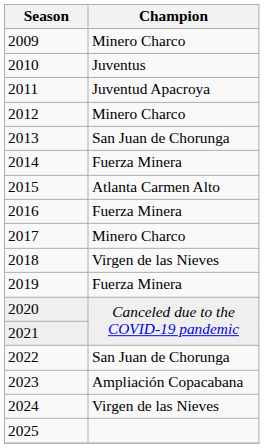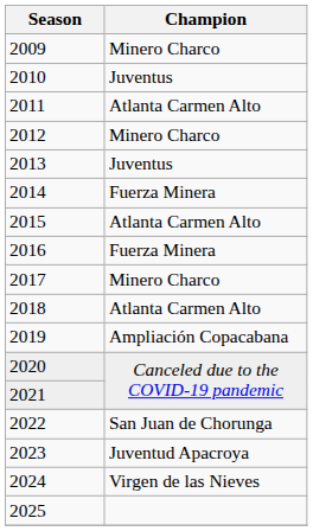2011 | Champion: Juventud Apacroya -> Atlanta Carmen Alto
2013 | Champion: San Juan de Chorunga -> Juventus
2018 | Champion: Virgen de las Nieves -> Atlanta Carmen Alto
2019 | Champion: Fuerza Minera -> Ampliación Copacabana
2023 | Champion: Ampliación Copacabana -> Juventud Apacroya
